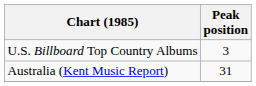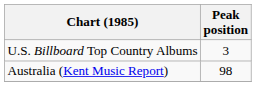Australia (Kent Music Report) | Peak position: 31 -> 98
